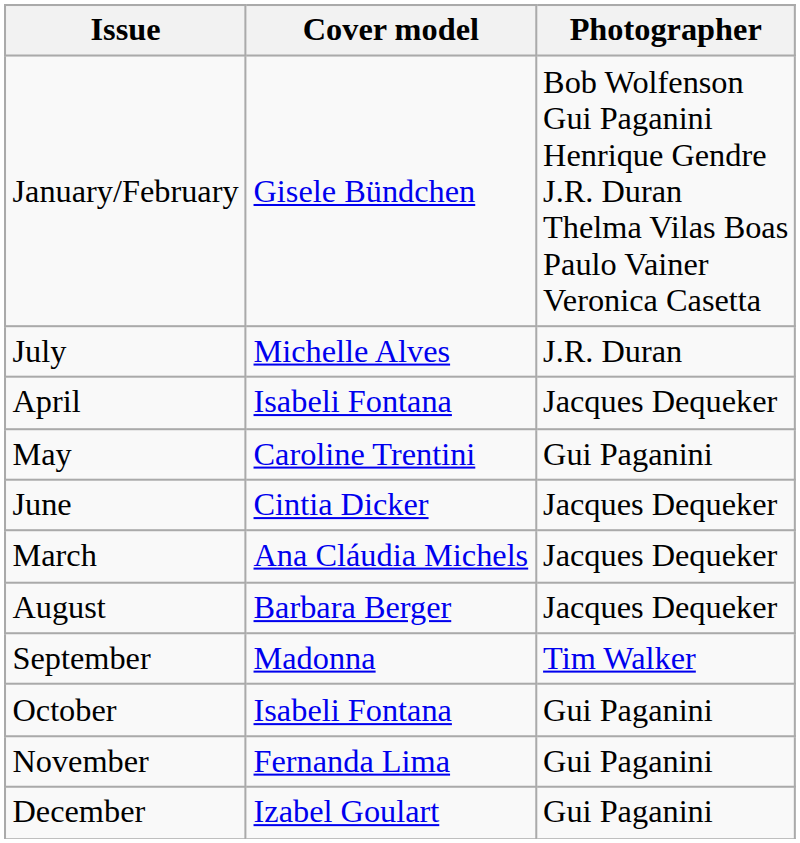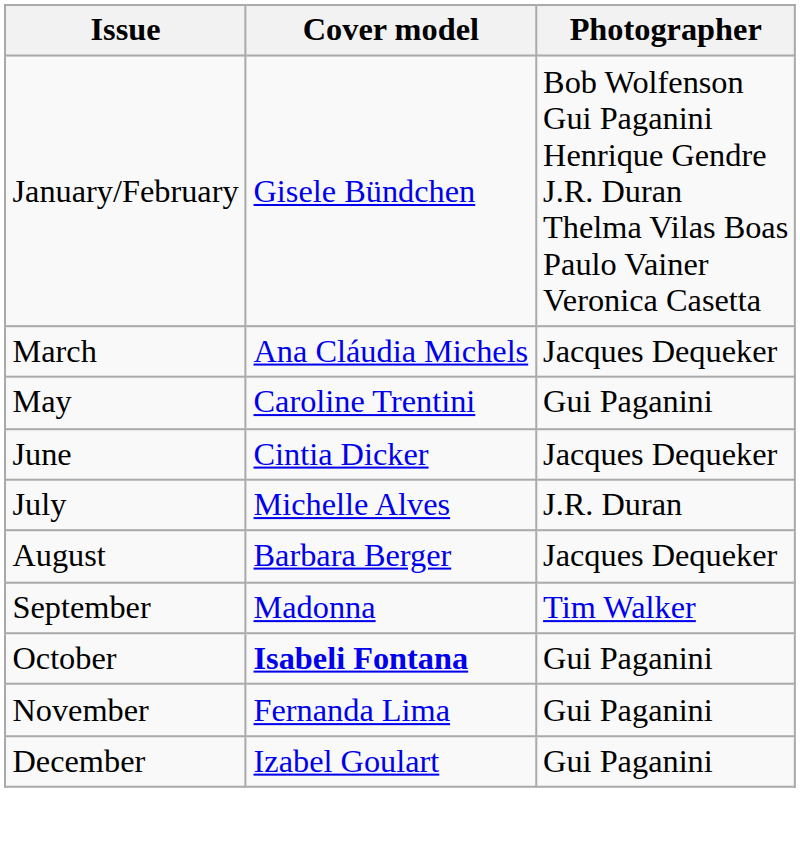rows swapped: March <-> July
- row: April | Isabeli Fontana | Jacques Dequeker
October | Cover model: normal -> bold
